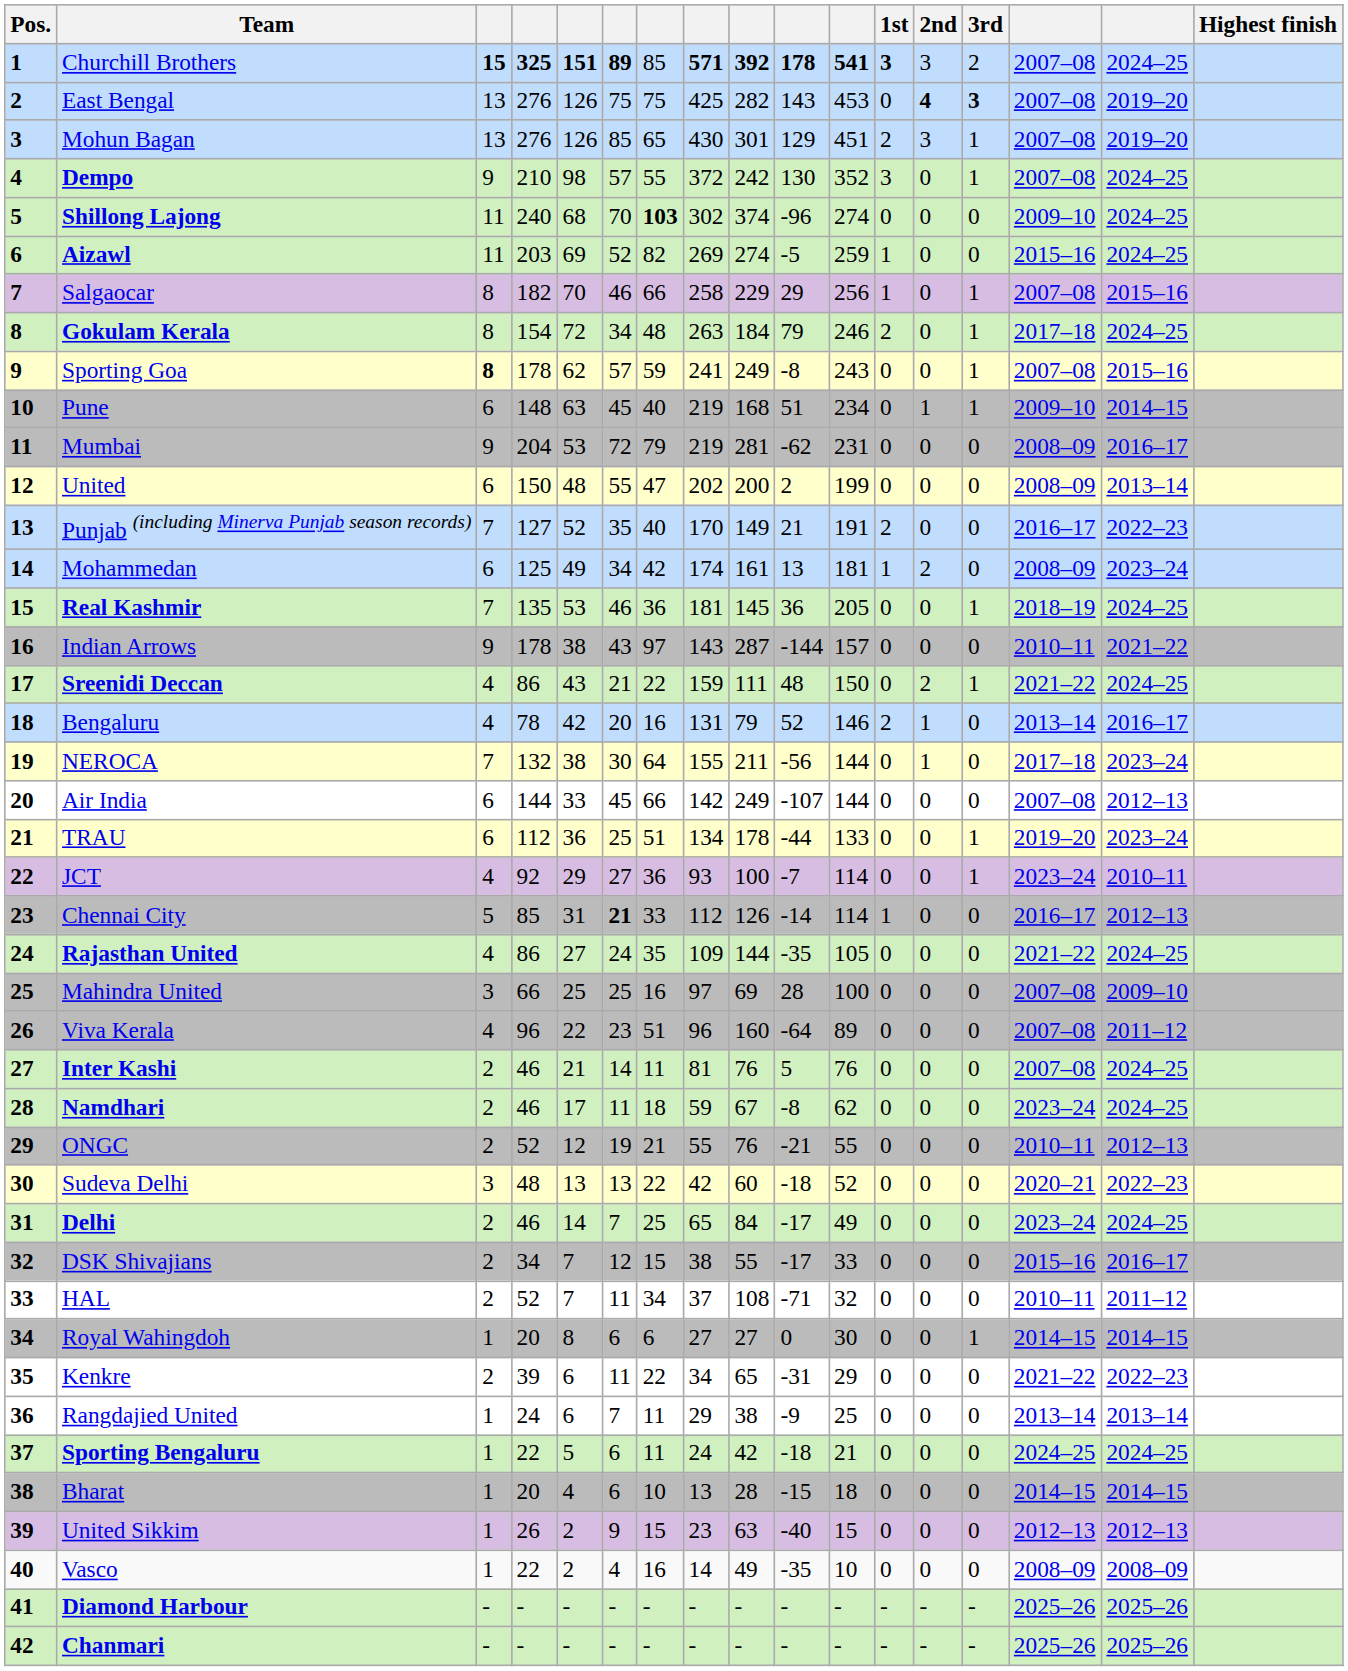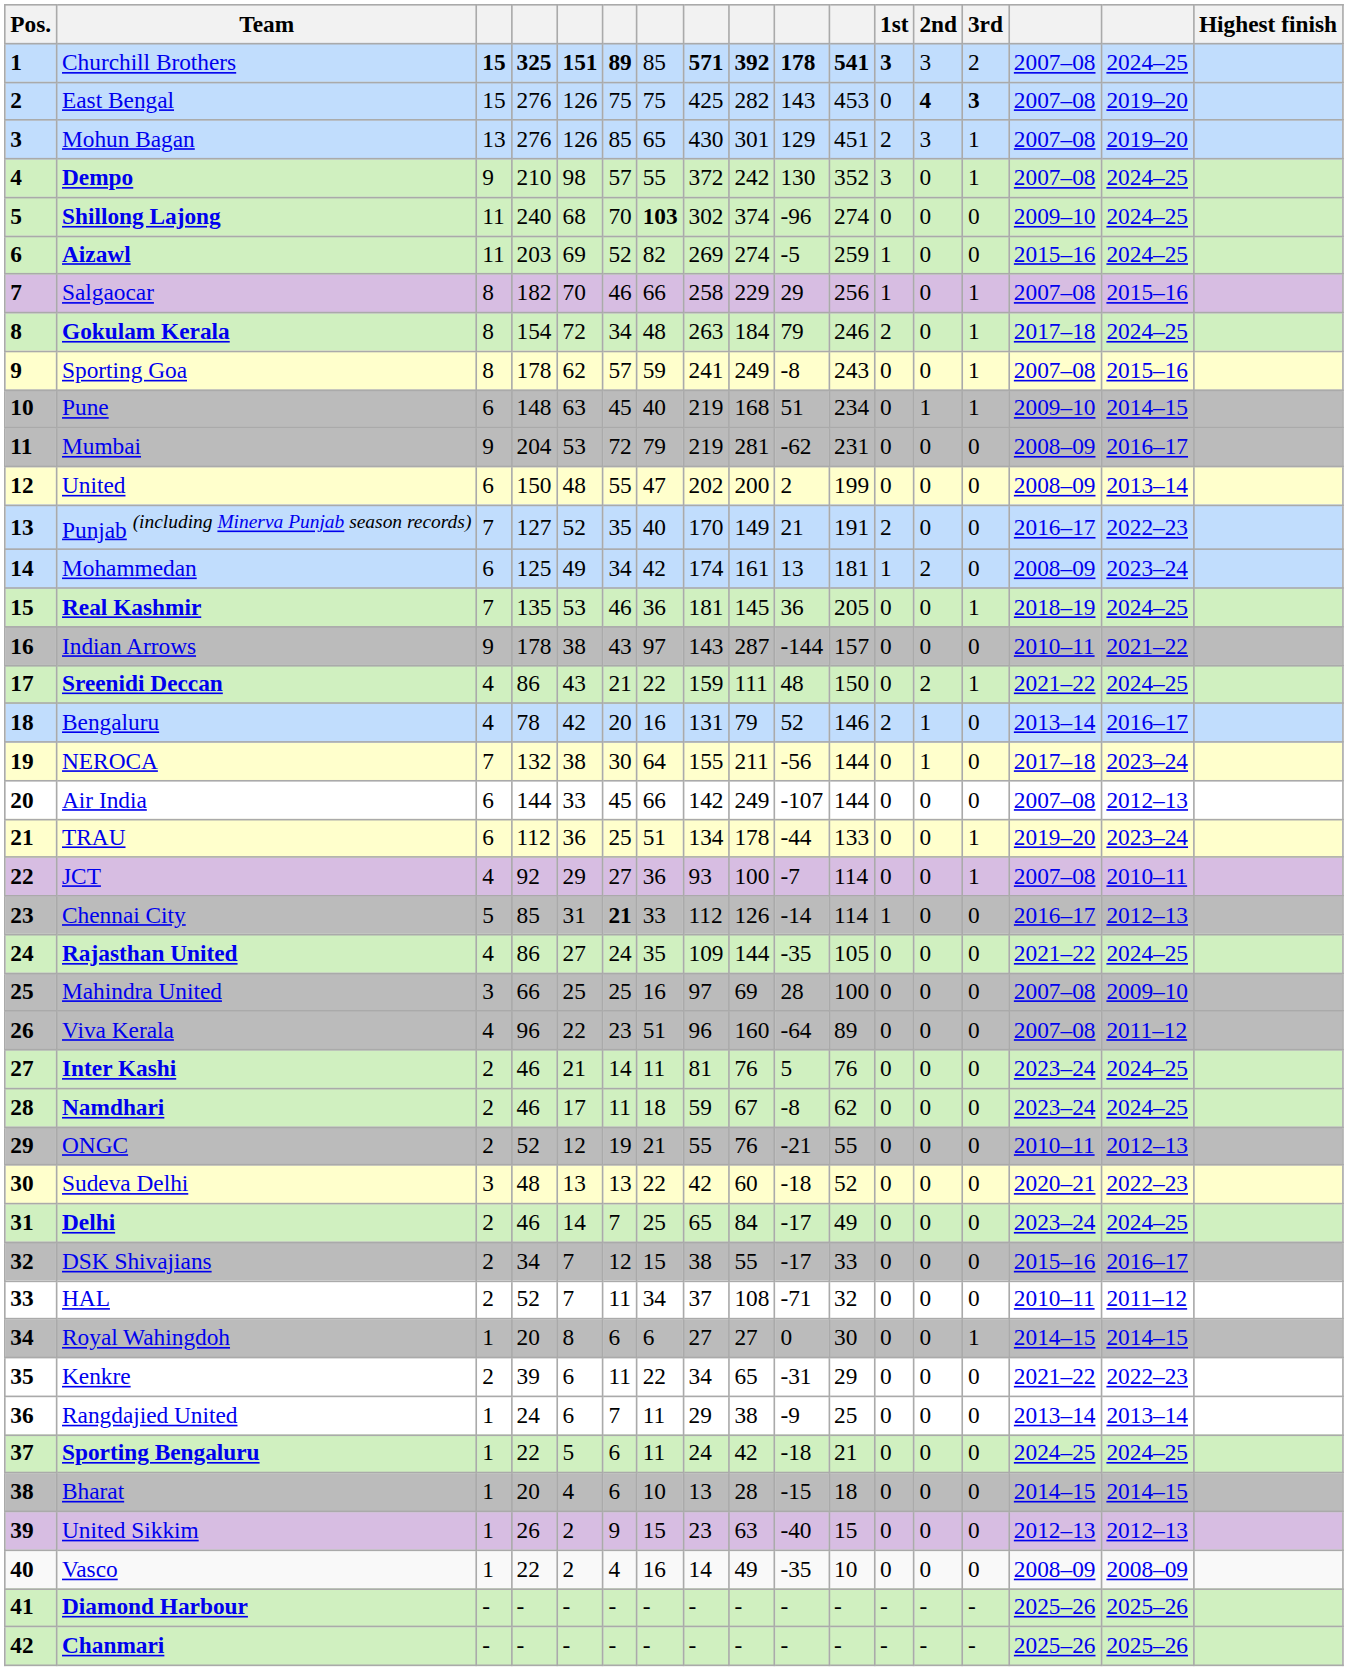East Bengal | column 3: 13 -> 15
Sporting Goa | column 3: bold -> normal
JCT | column 15: 2023–24 -> 2007–08
Inter Kashi | column 15: 2007–08 -> 2023–24
